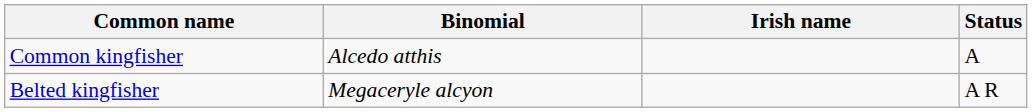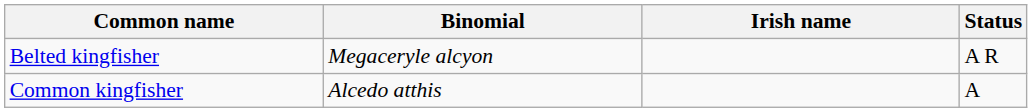rows swapped: Common kingfisher <-> Belted kingfisher
